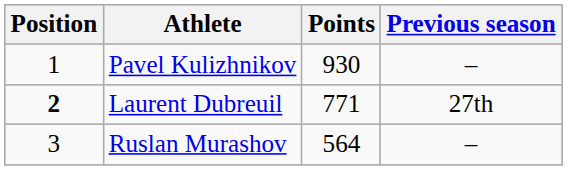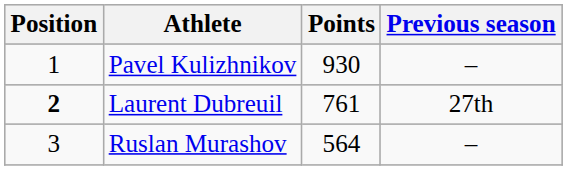Laurent Dubreuil | Points: 771 -> 761
